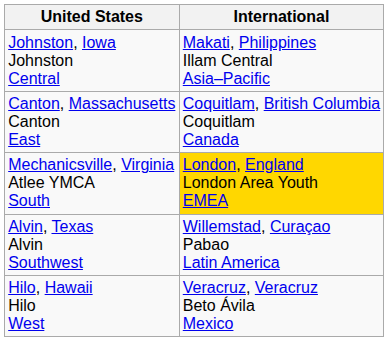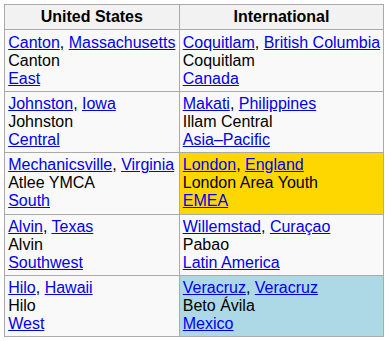rows swapped: Johnston, Iowa Johnston Central <-> Canton, Massachusetts Canton East
Hilo, Hawaii Hilo West | International: no background -> lightblue background
